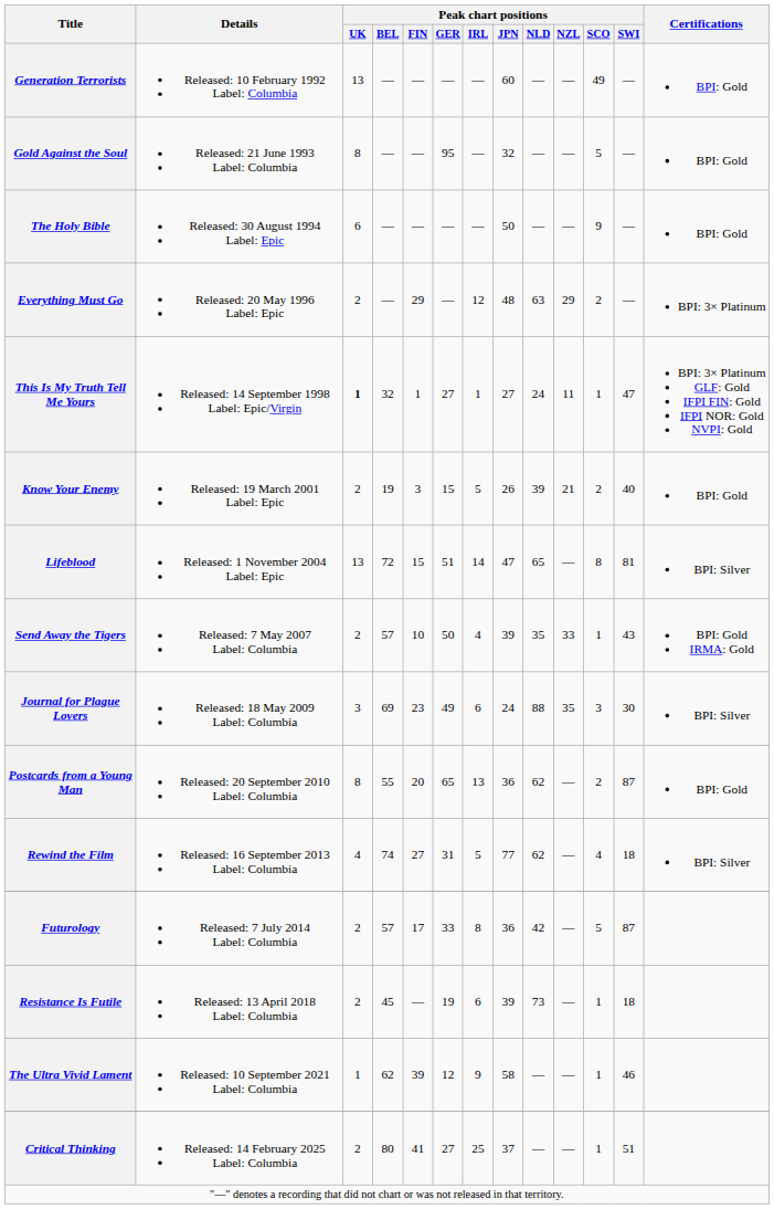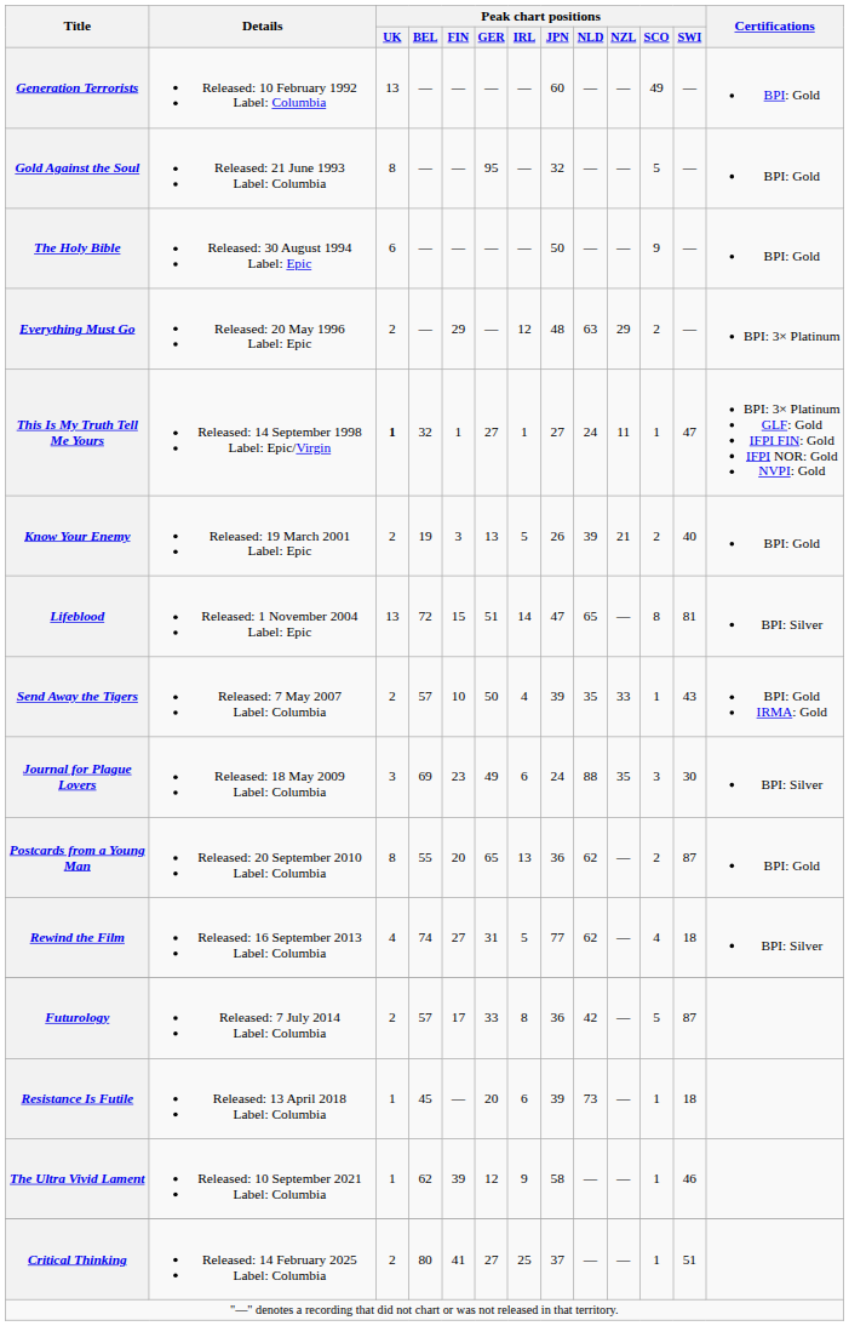Know Your Enemy | Peak chart positions / GER: 15 -> 13
Resistance Is Futile | Peak chart positions / UK: 2 -> 1
Resistance Is Futile | Peak chart positions / GER: 19 -> 20
